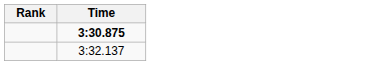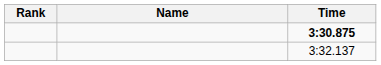+ column: Name
